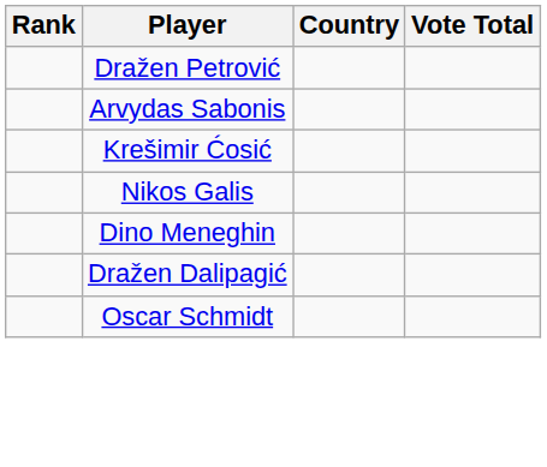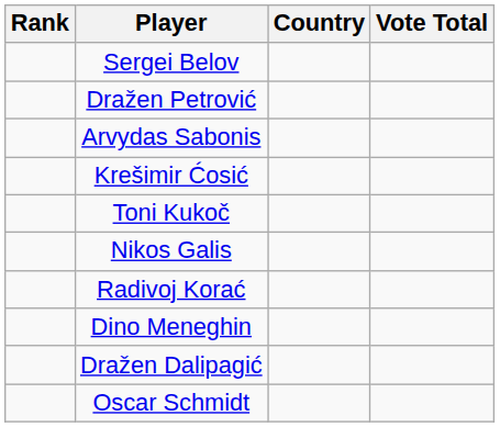+ row: Sergei Belov
+ row: Toni Kukoč
+ row: Radivoj Korać
